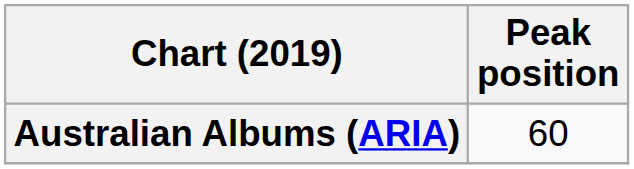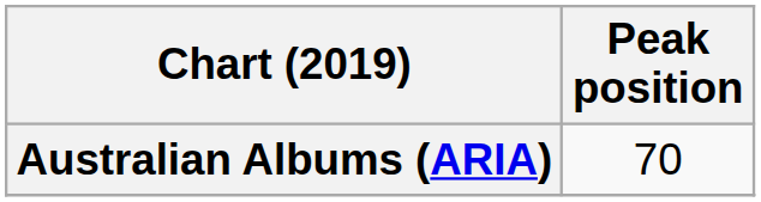Australian Albums (ARIA) | Peak position: 60 -> 70
